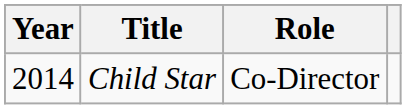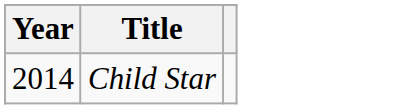- column: Role | Co-Director
